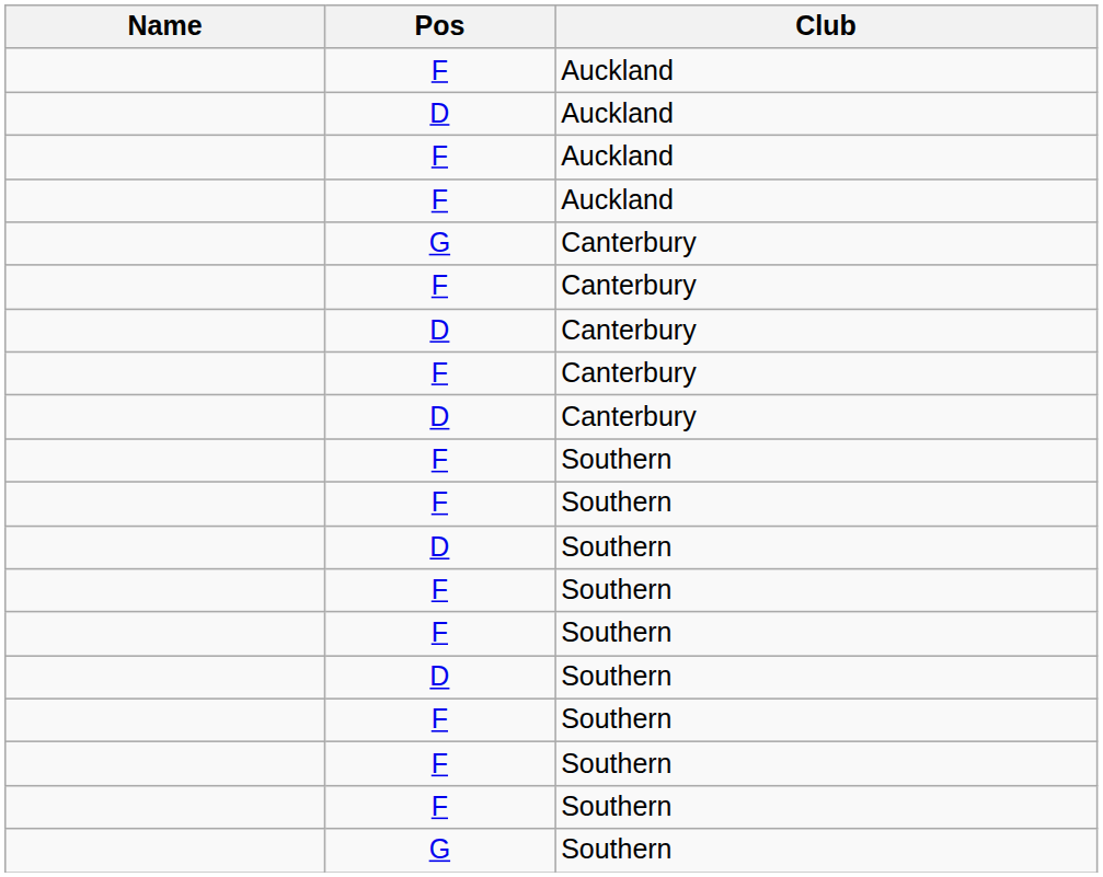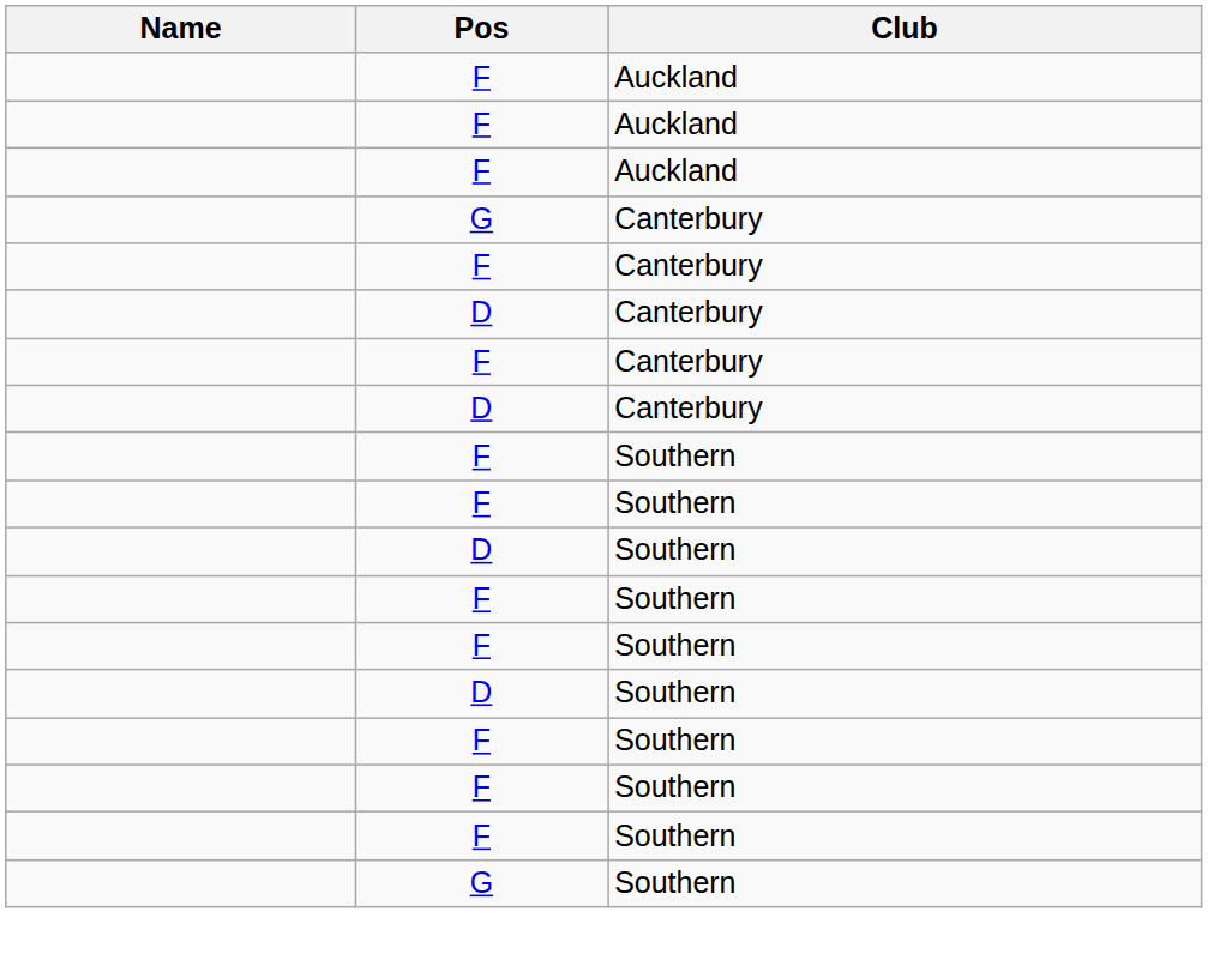- row: D | Auckland
